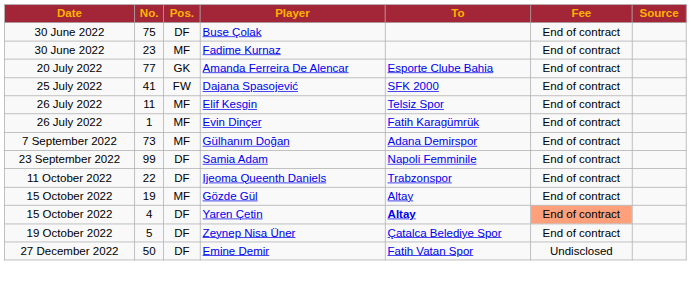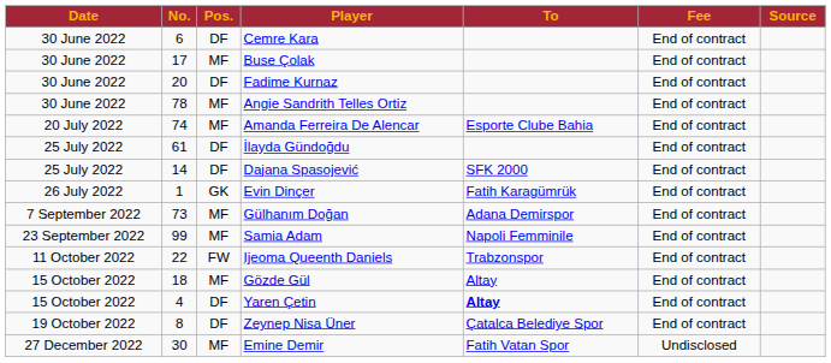+ row: 30 June 2022 | 6 | DF | Cemre Kara | End of contract
Buse Çolak | No.: 75 -> 17
Buse Çolak | Pos.: DF -> MF
Fadime Kurnaz | No.: 23 -> 20
Fadime Kurnaz | Pos.: MF -> DF
+ row: 30 June 2022 | 78 | MF | Angie Sandrith Telles Ortiz | End of contract
Amanda Ferreira De Alencar | No.: 77 -> 74
Amanda Ferreira De Alencar | Pos.: GK -> MF
+ row: 25 July 2022 | 61 | DF | İlayda Gündoğdu | End of contract
Dajana Spasojević | No.: 41 -> 14
Dajana Spasojević | Pos.: FW -> DF
- row: 26 July 2022 | 11 | MF | Elif Kesgin | Telsiz Spor | End of contract
Evin Dinçer | Pos.: MF -> GK
Samia Adam | Pos.: DF -> MF
Ijeoma Queenth Daniels | Pos.: DF -> FW
Gözde Gül | No.: 19 -> 18
Yaren Çetin | Fee: lightsalmon background -> no background
Zeynep Nisa Üner | No.: 5 -> 8
Emine Demir | No.: 50 -> 30
Emine Demir | Pos.: DF -> MF
